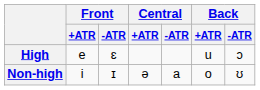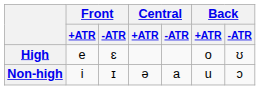High | Back / +ATR: u -> o
High | Back / -ATR: ɔ -> ʊ
Non-high | Back / +ATR: o -> u
Non-high | Back / -ATR: ʊ -> ɔ
